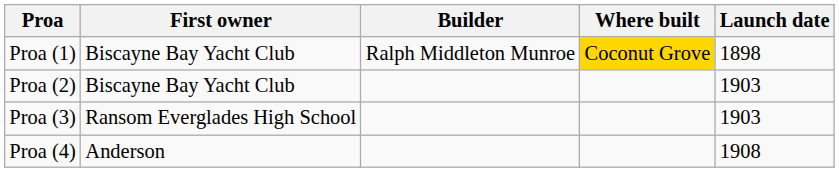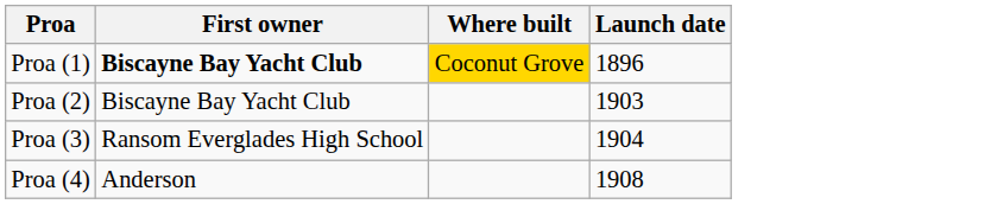- column: Builder | Ralph Middleton Munroe
Proa (1) | First owner: normal -> bold
Proa (1) | Launch date: 1898 -> 1896
Proa (3) | Launch date: 1903 -> 1904
